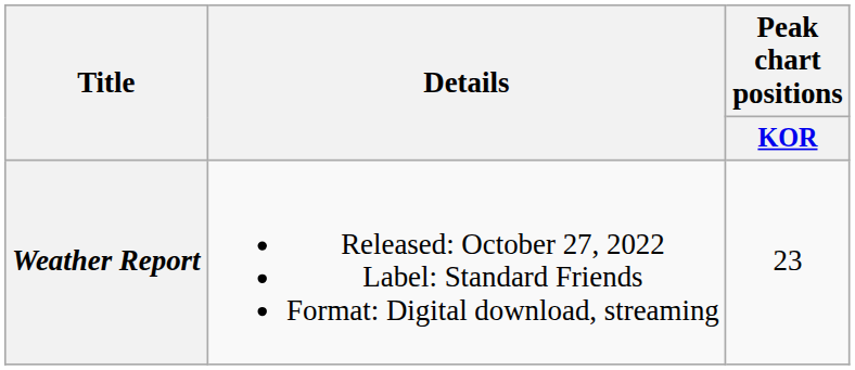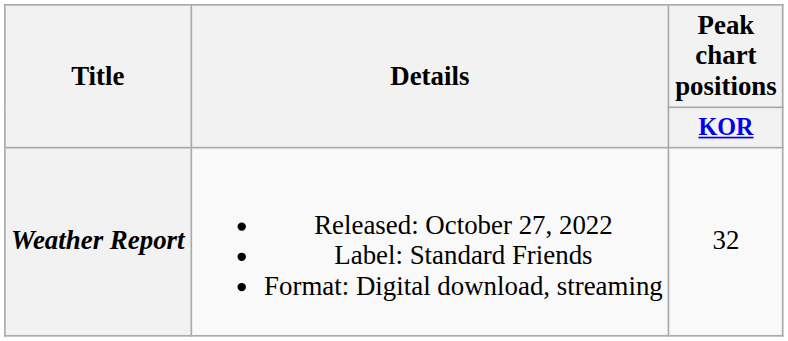Weather Report | Peak chart positions / KOR: 23 -> 32
